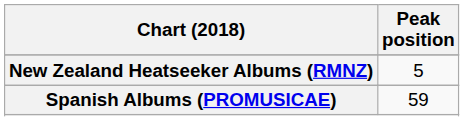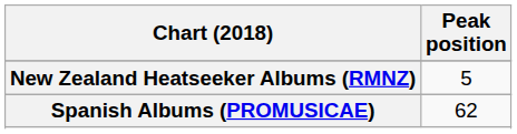Spanish Albums (PROMUSICAE) | Peak position: 59 -> 62
